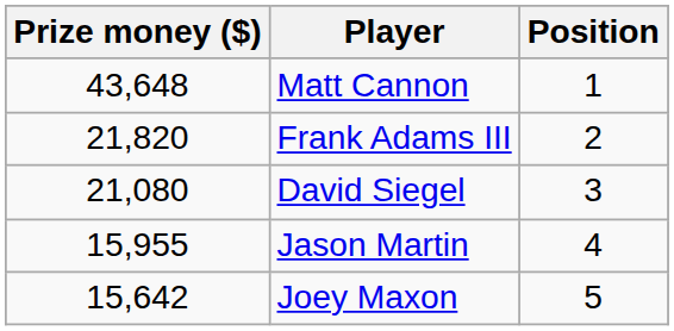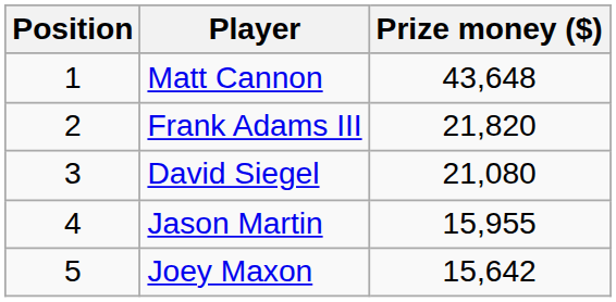columns swapped: Position <-> Prize money ($)
